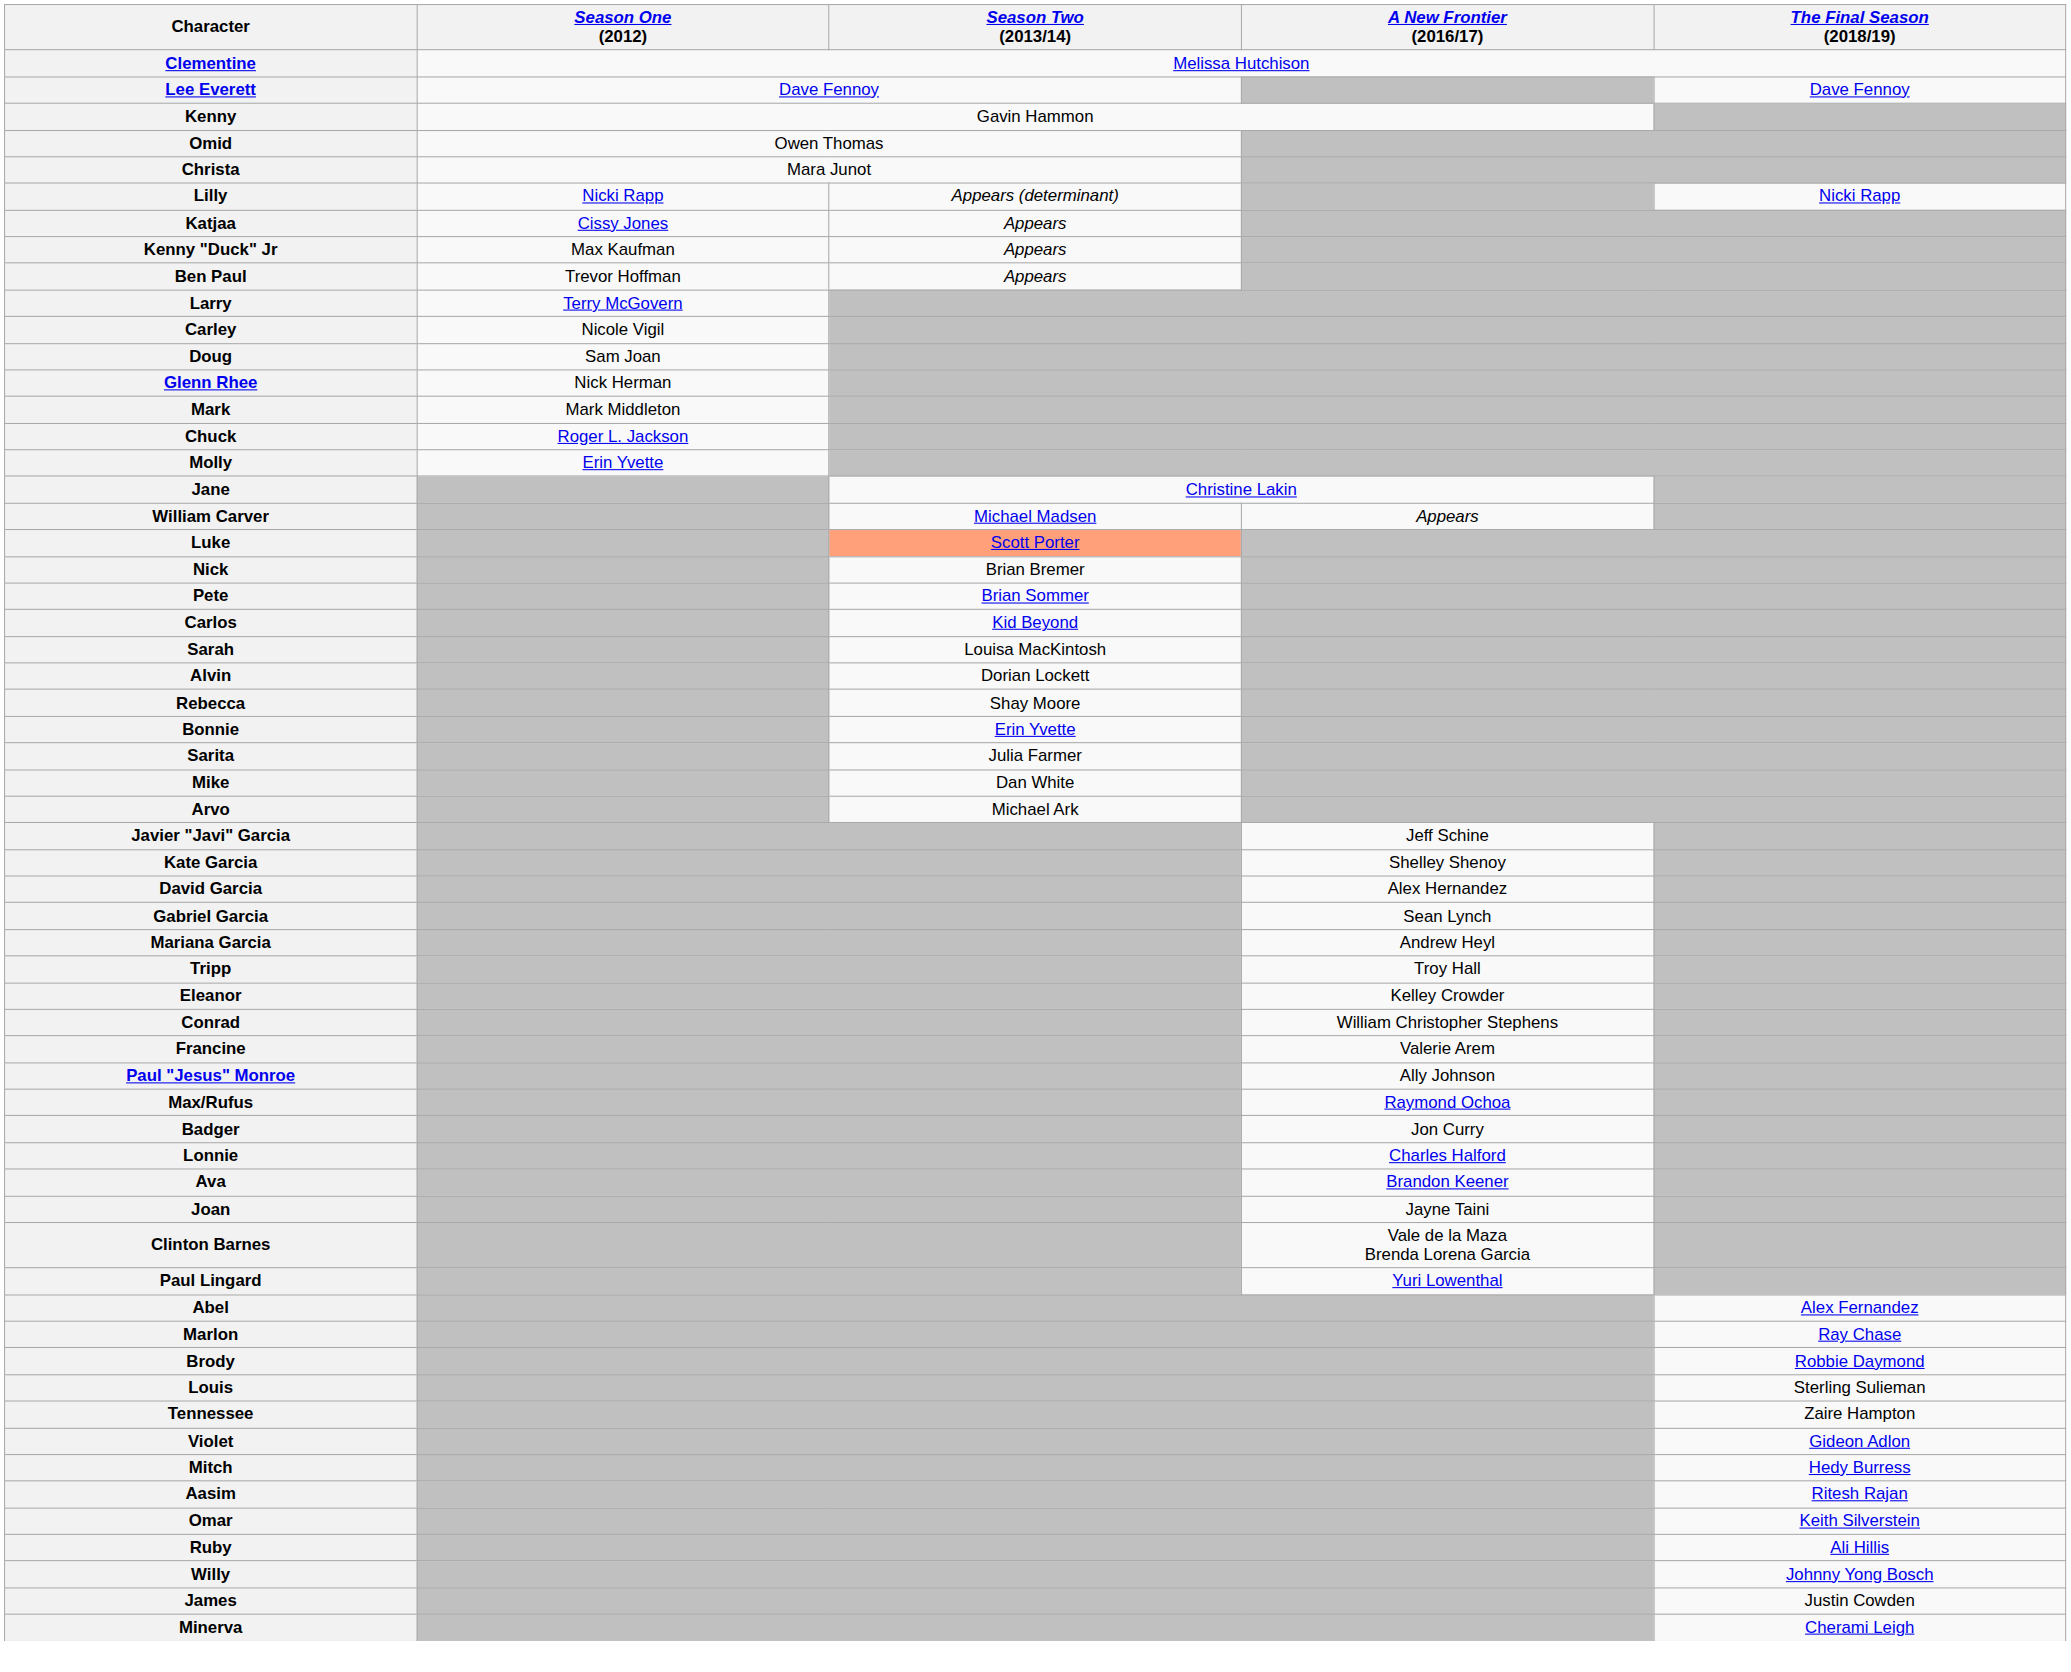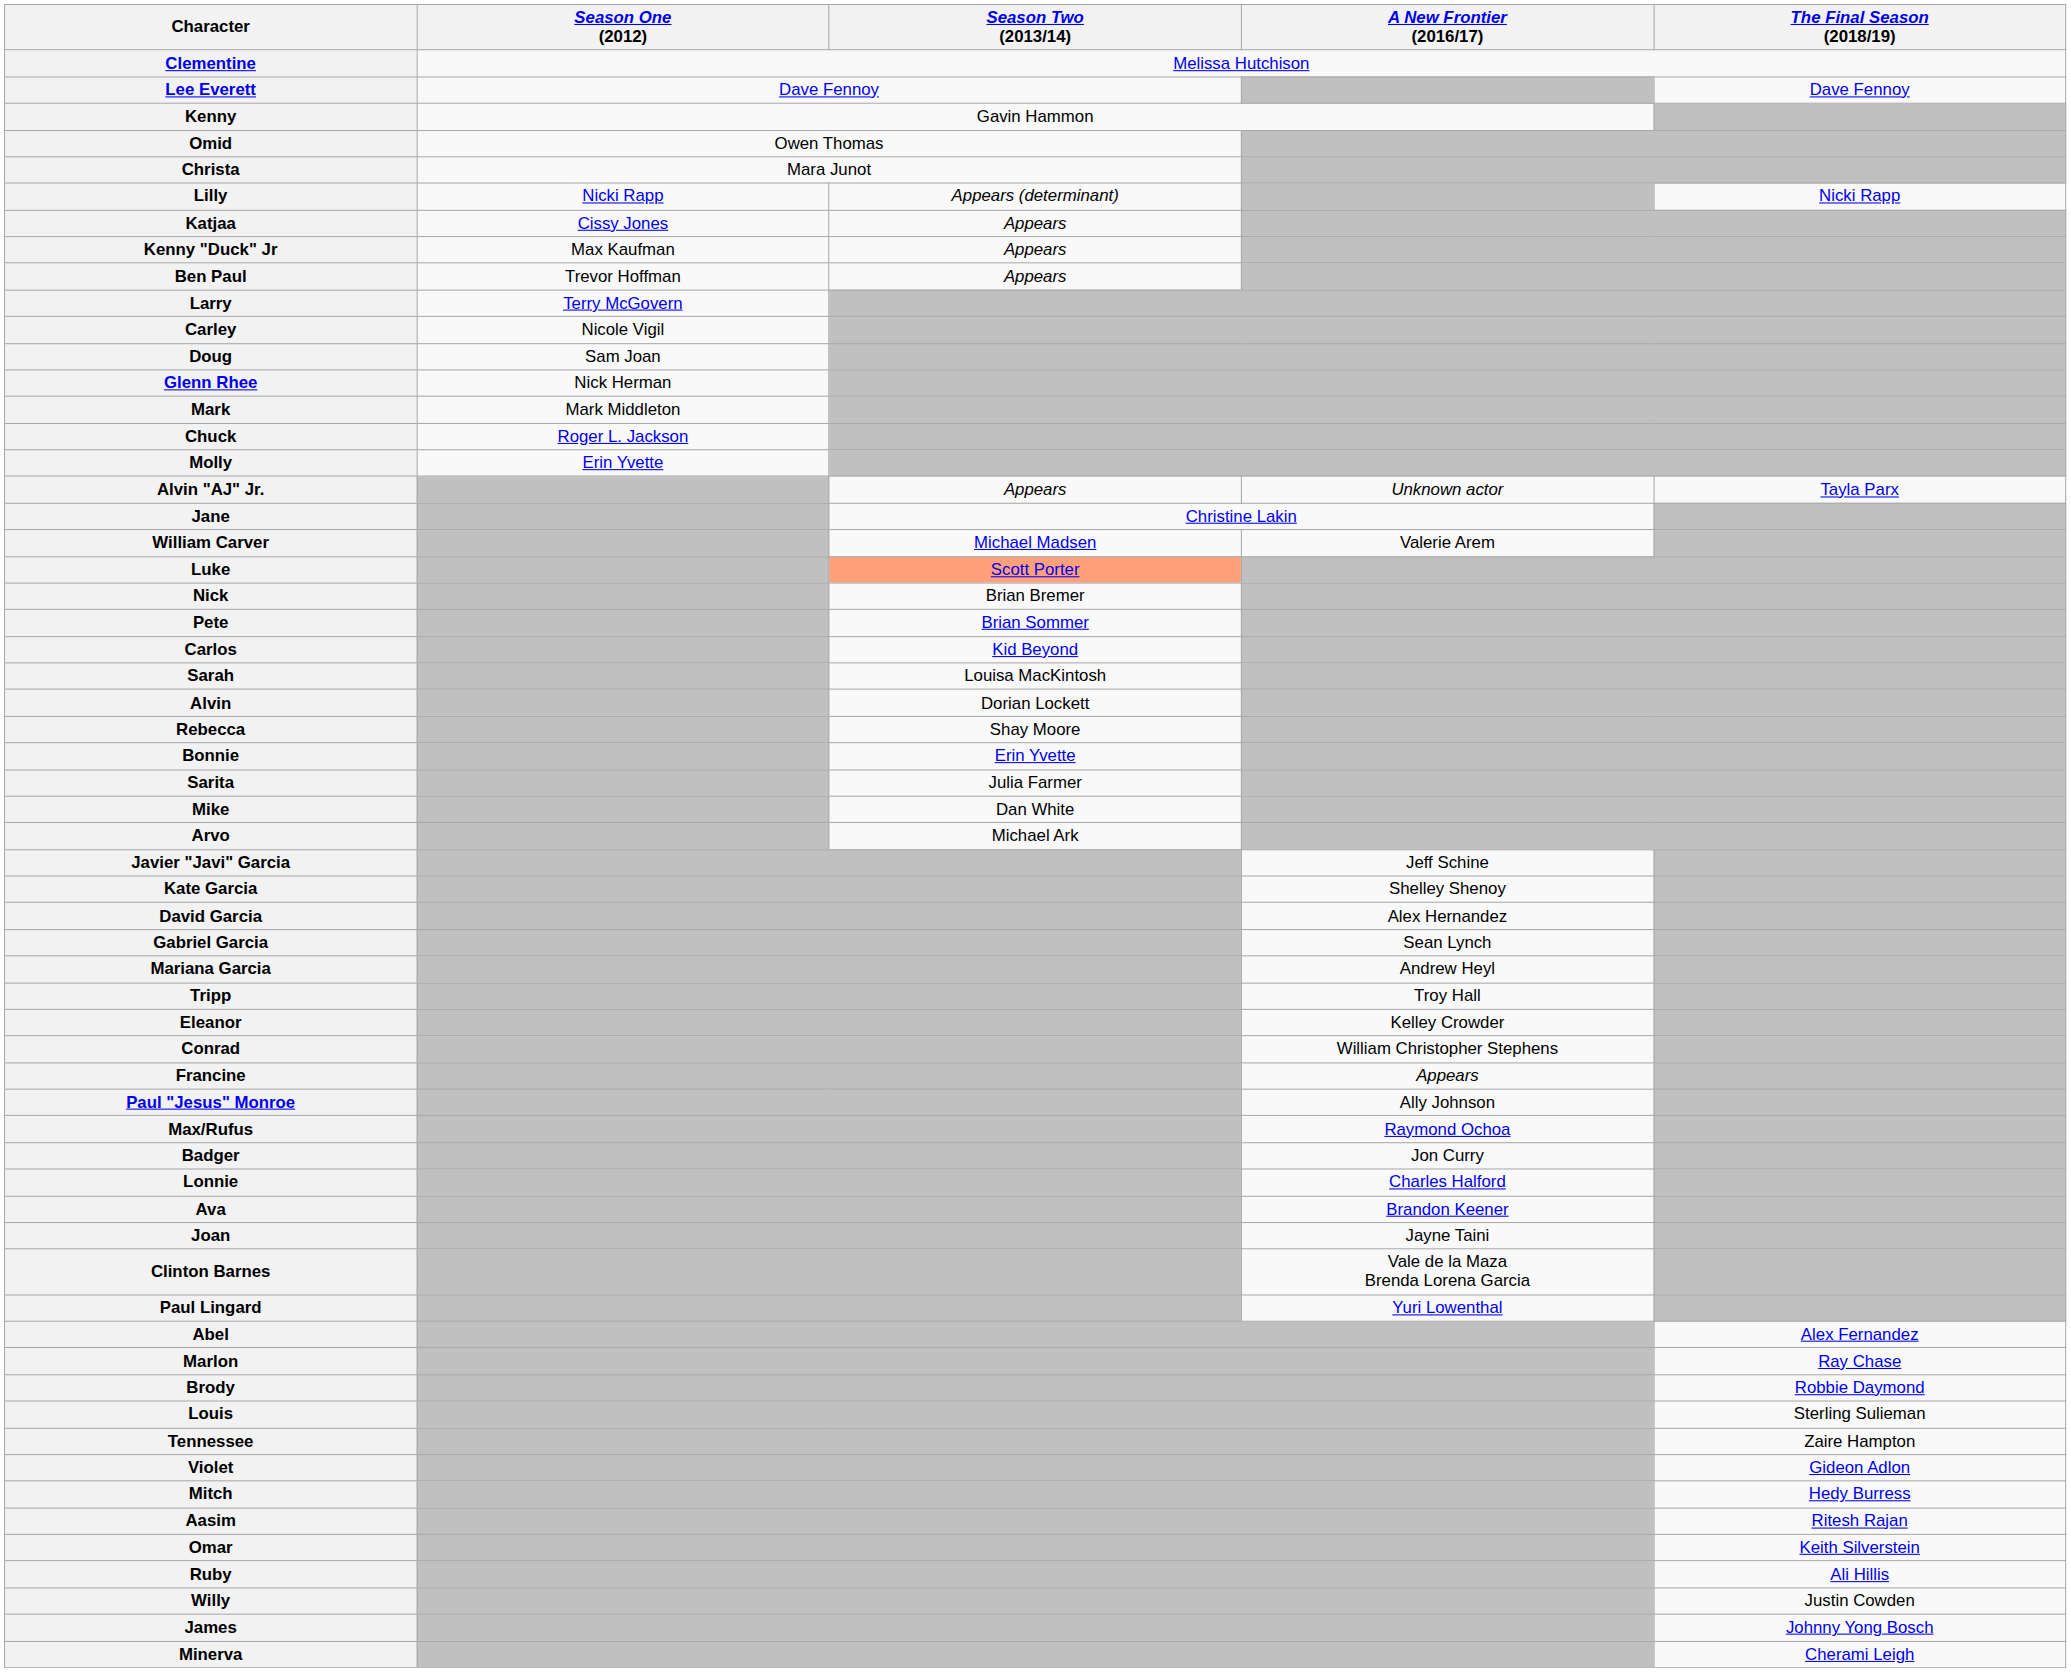+ row: Alvin "AJ" Jr. | Appears | Unknown actor | Tayla Parx
William Carver | A New Frontier (2016/17): Appears -> Valerie Arem
Francine | A New Frontier (2016/17): Valerie Arem -> Appears
Willy | The Final Season (2018/19): Johnny Yong Bosch -> Justin Cowden
James | The Final Season (2018/19): Justin Cowden -> Johnny Yong Bosch
